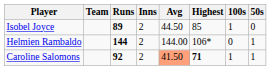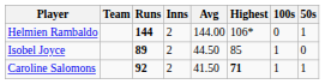rows swapped: Helmien Rambaldo <-> Isobel Joyce
Caroline Salomons | Avg: lightsalmon background -> no background
